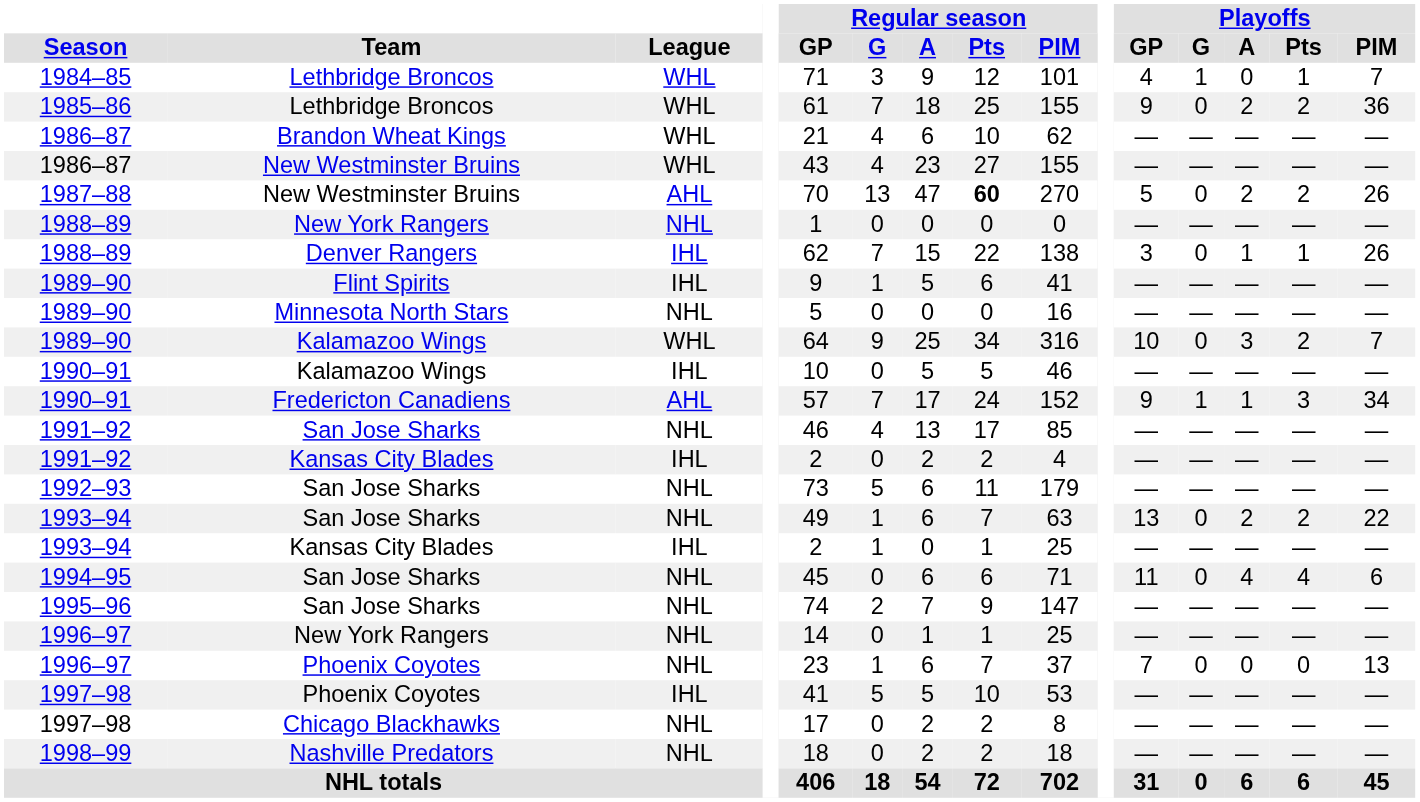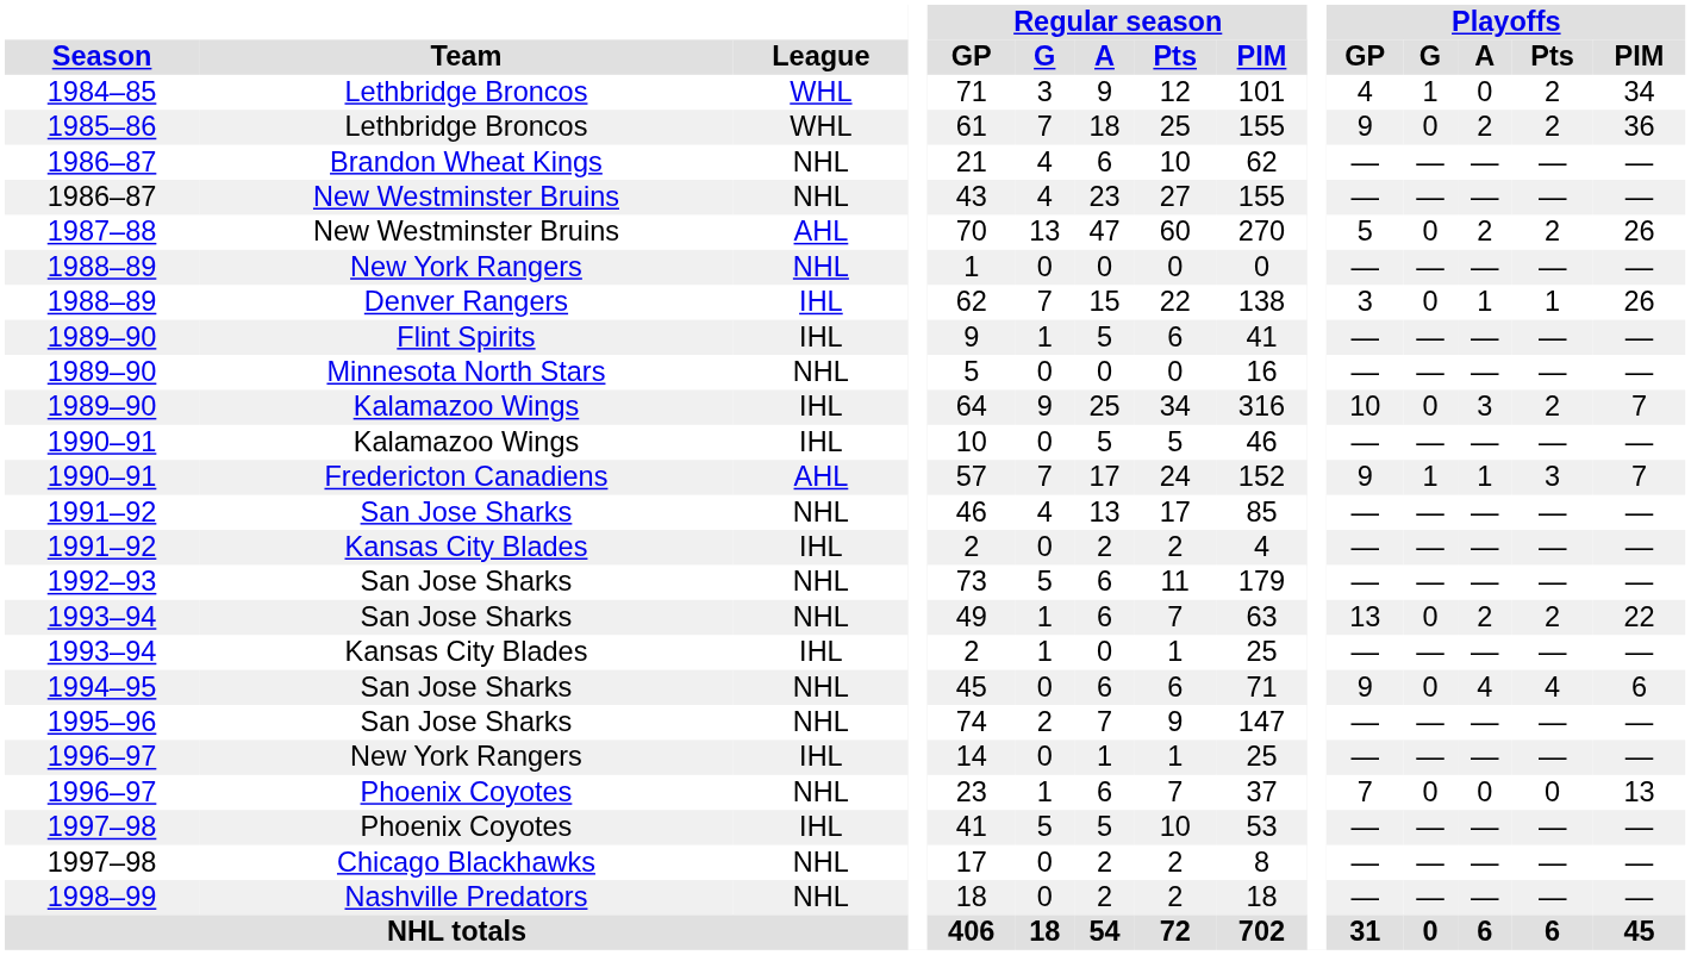1984–85 | Playoffs / Pts: 1 -> 2
1984–85 | Playoffs / PIM: 7 -> 34
1986–87 / Brandon Wheat Kings | League: WHL -> NHL
1986–87 / New Westminster Bruins | League: WHL -> NHL
1987–88 | Regular season / Pts: bold -> normal
1989–90 / Kalamazoo Wings | League: WHL -> IHL
1990–91 / Fredericton Canadiens | Playoffs / PIM: 34 -> 7
1994–95 | Playoffs / GP: 11 -> 9
1996–97 / New York Rangers | League: NHL -> IHL
